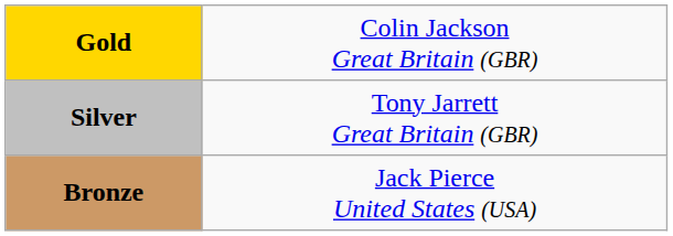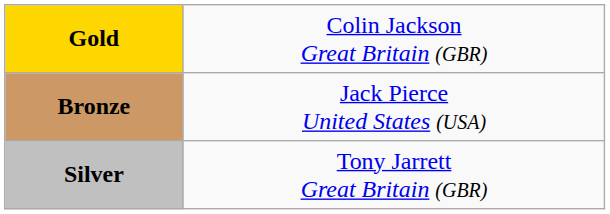rows swapped: Silver <-> Bronze
